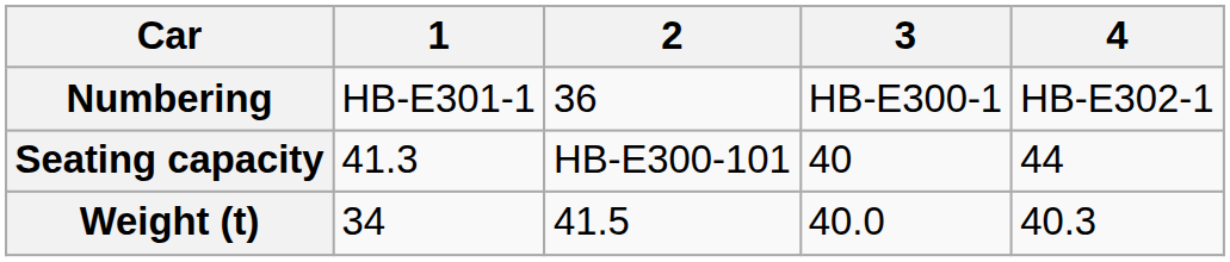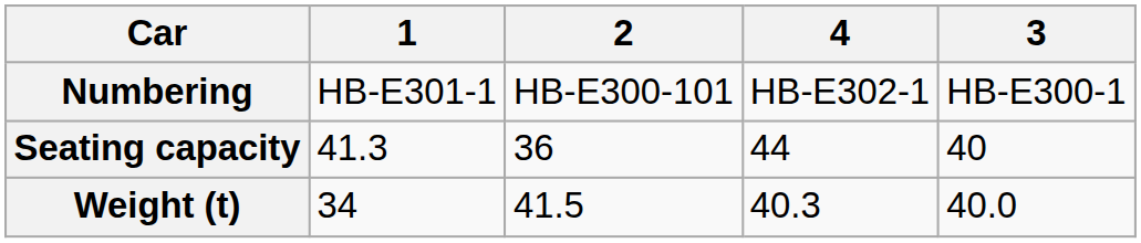columns swapped: 3 <-> 4
Numbering | 2: 36 -> HB-E300-101
Seating capacity | 2: HB-E300-101 -> 36
